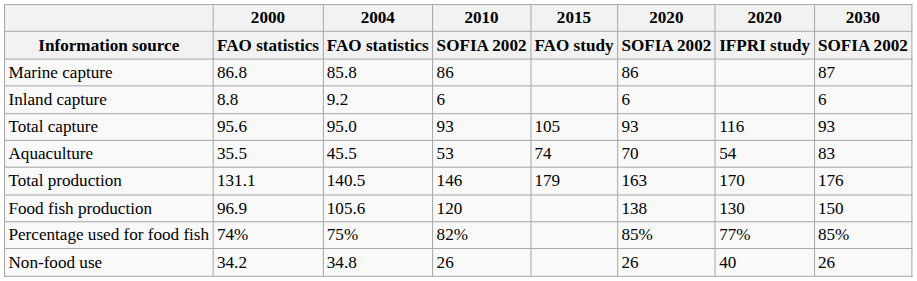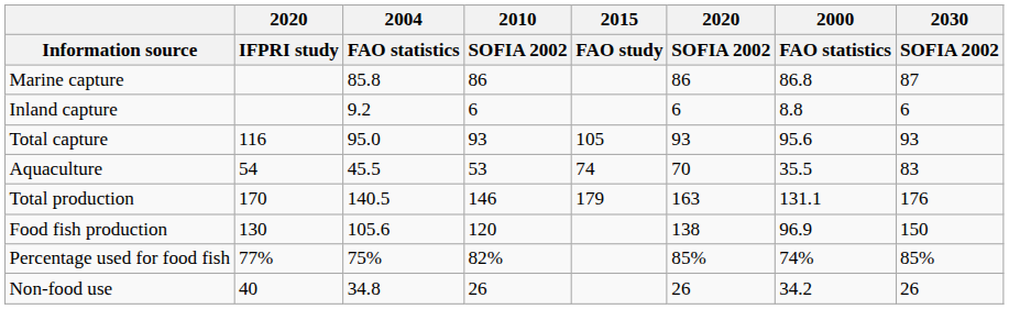columns swapped: 2000 / FAO statistics <-> 2020 / IFPRI study
